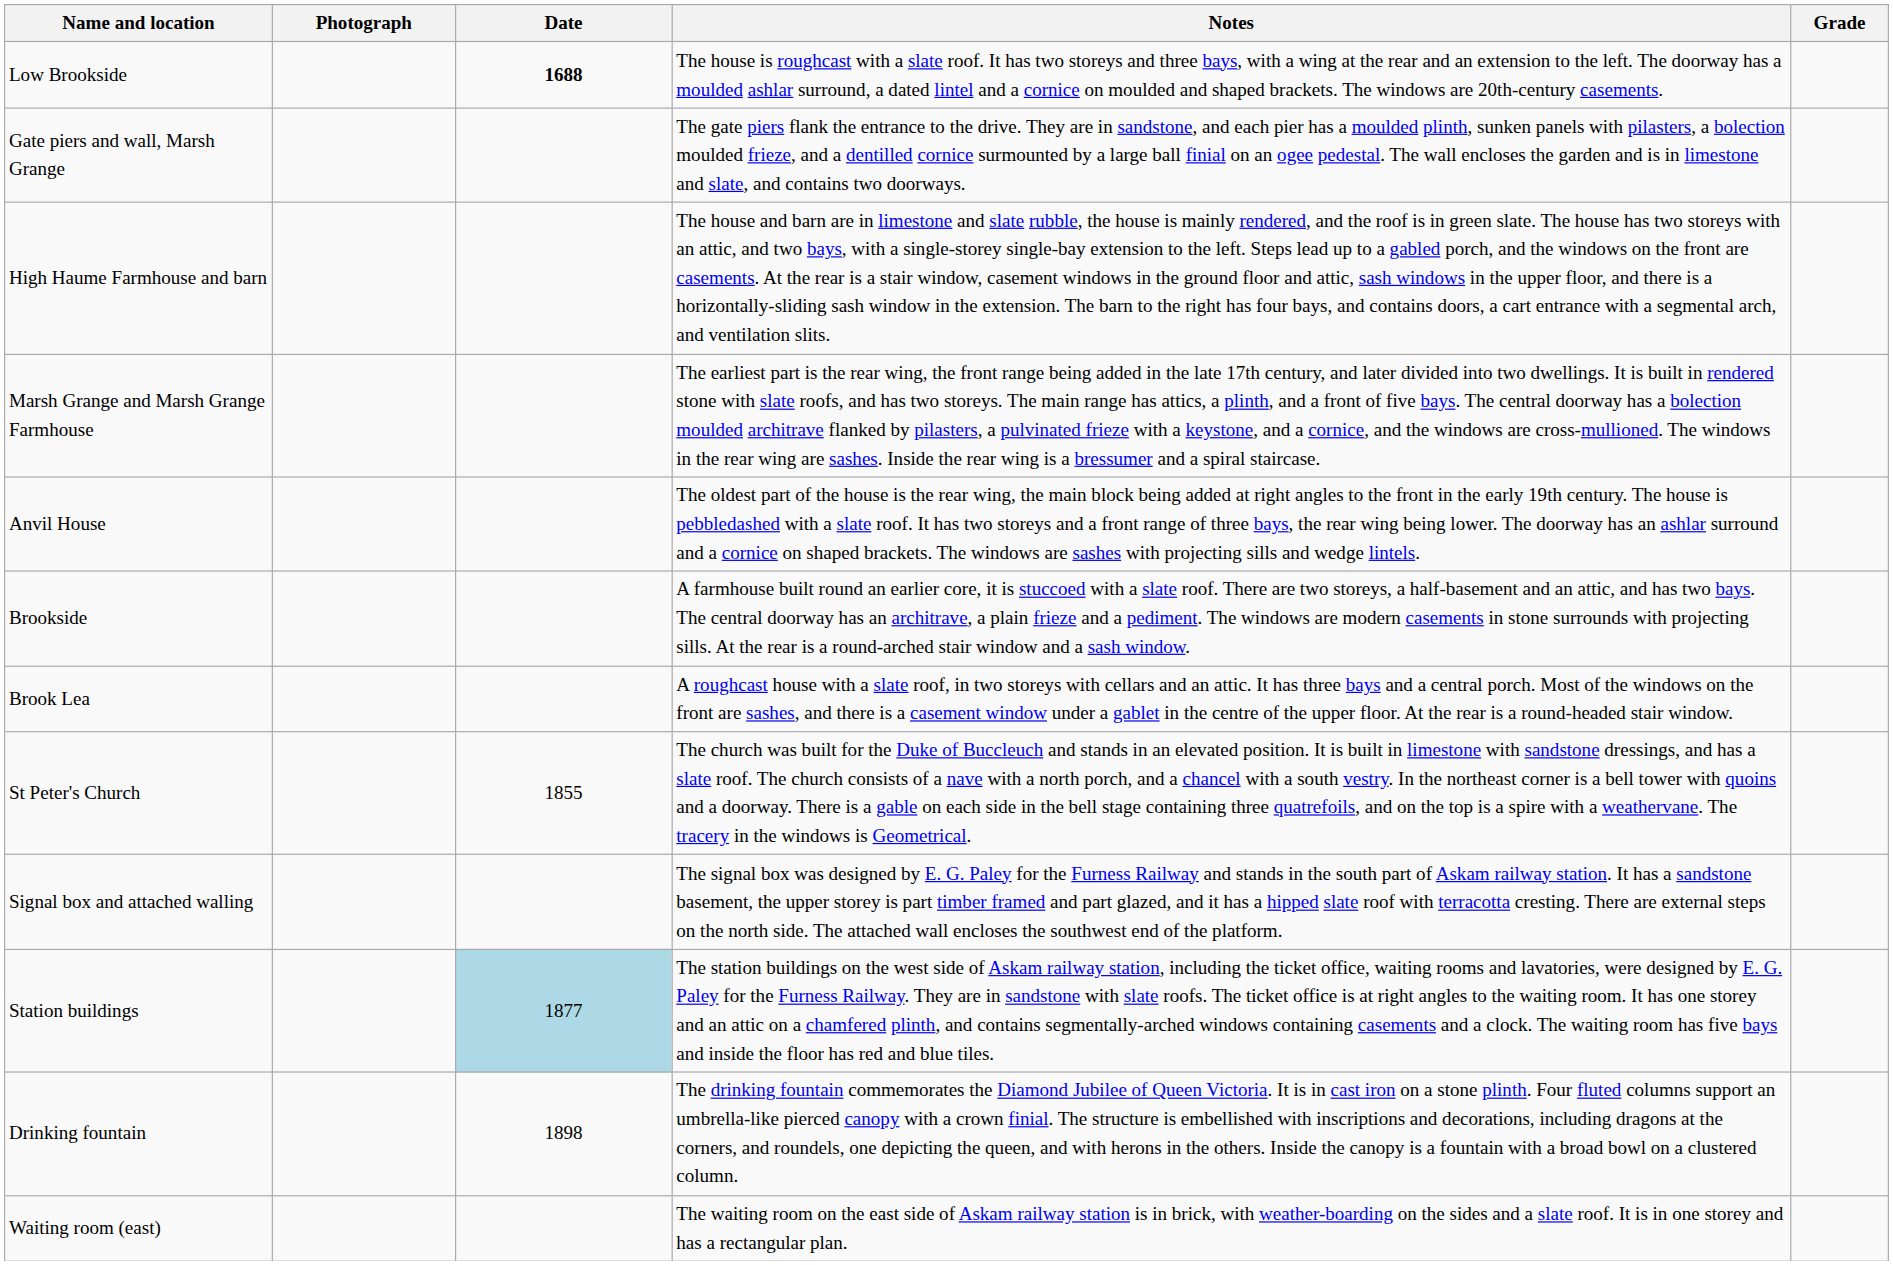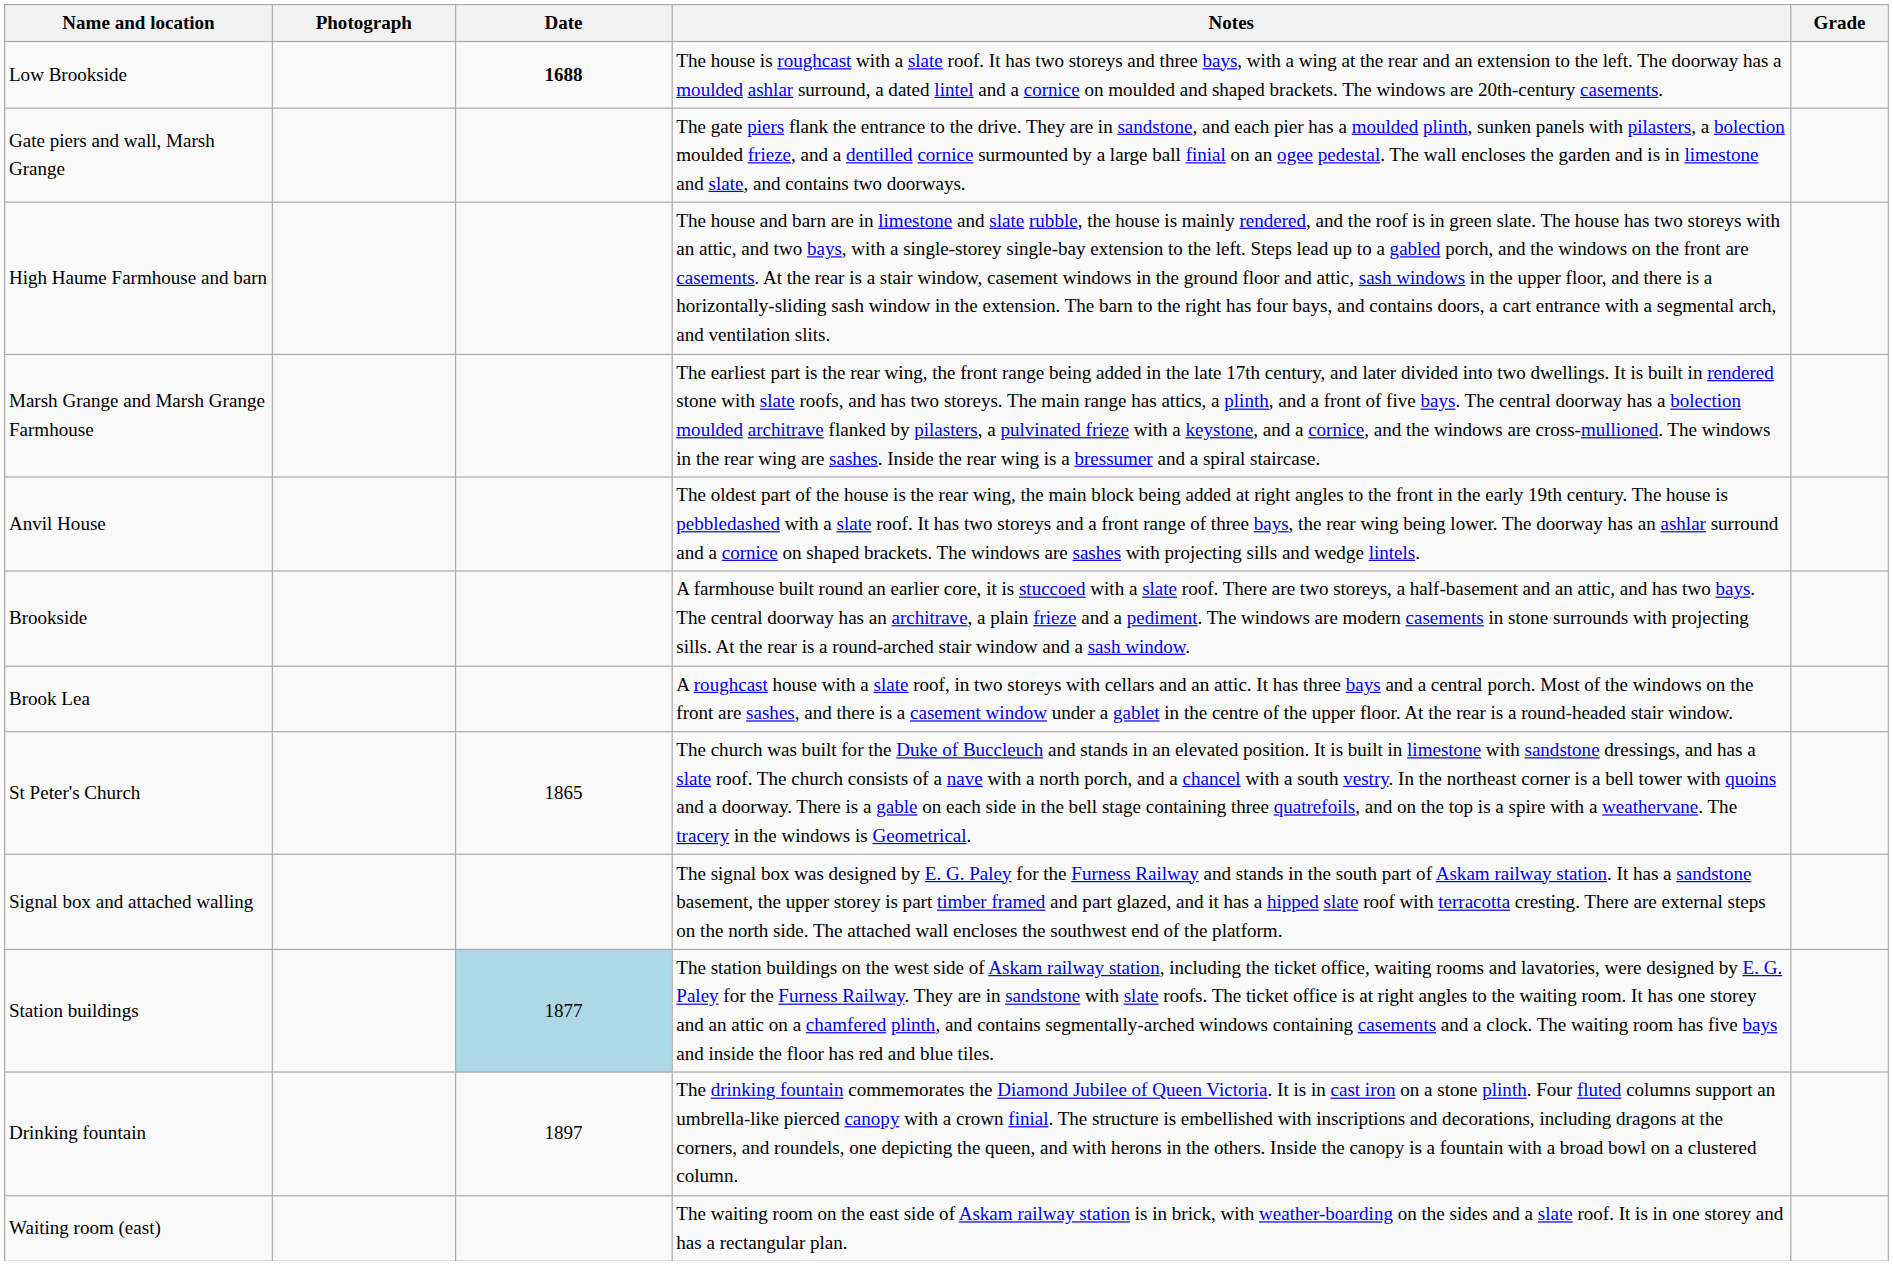St Peter's Church | Date: 1855 -> 1865
Drinking fountain | Date: 1898 -> 1897
